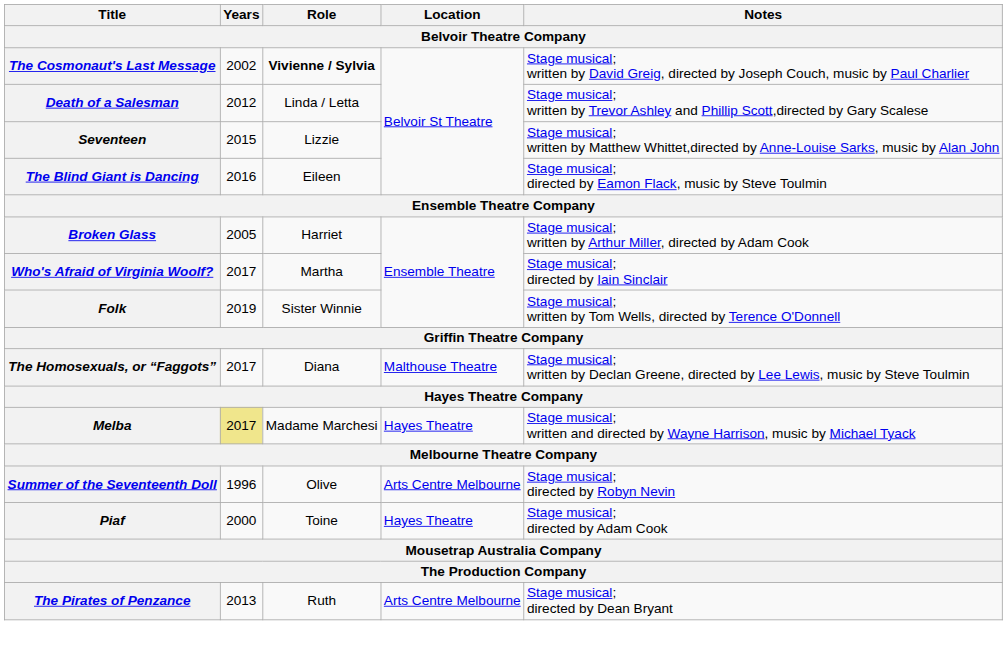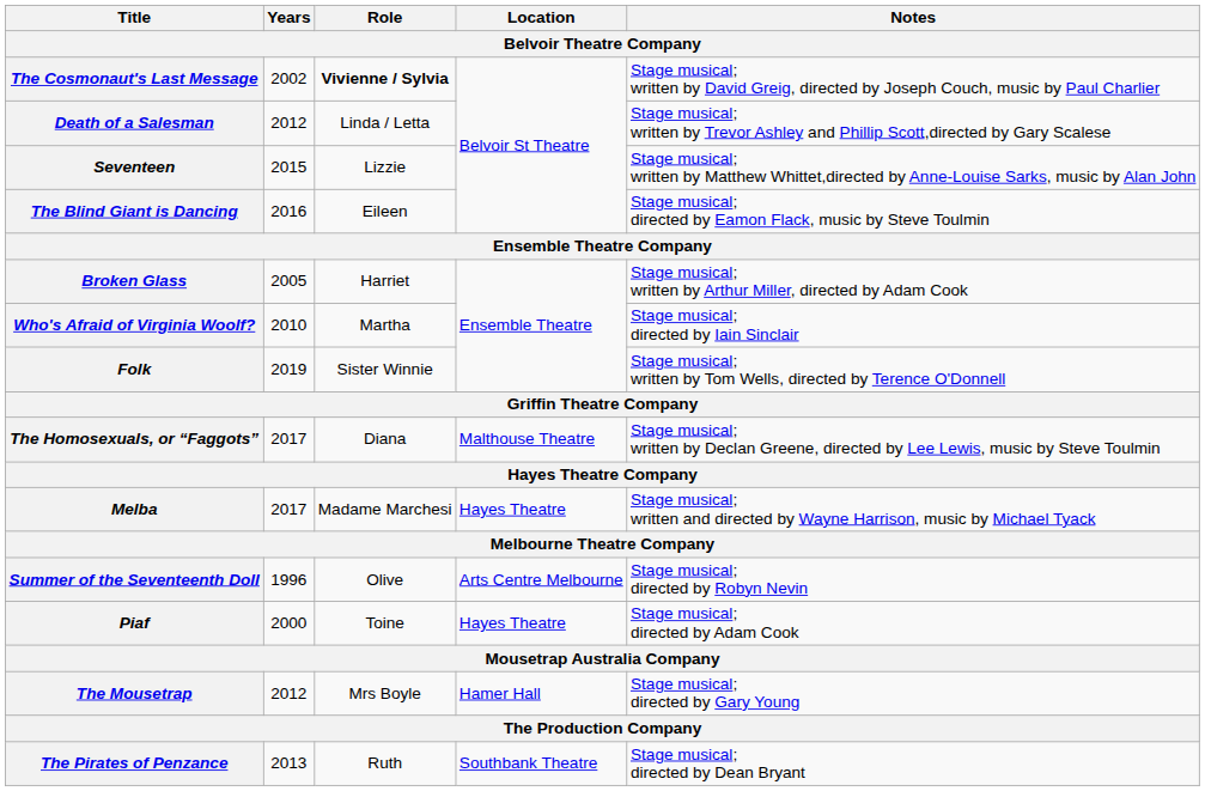Who's Afraid of Virginia Woolf? | Years: 2017 -> 2010
Melba | Years: khaki background -> no background
+ row: The Mousetrap | 2012 | Mrs Boyle | Hamer Hall | Stage musical; directed by Gary Young
The Pirates of Penzance | Location: Arts Centre Melbourne -> Southbank Theatre
